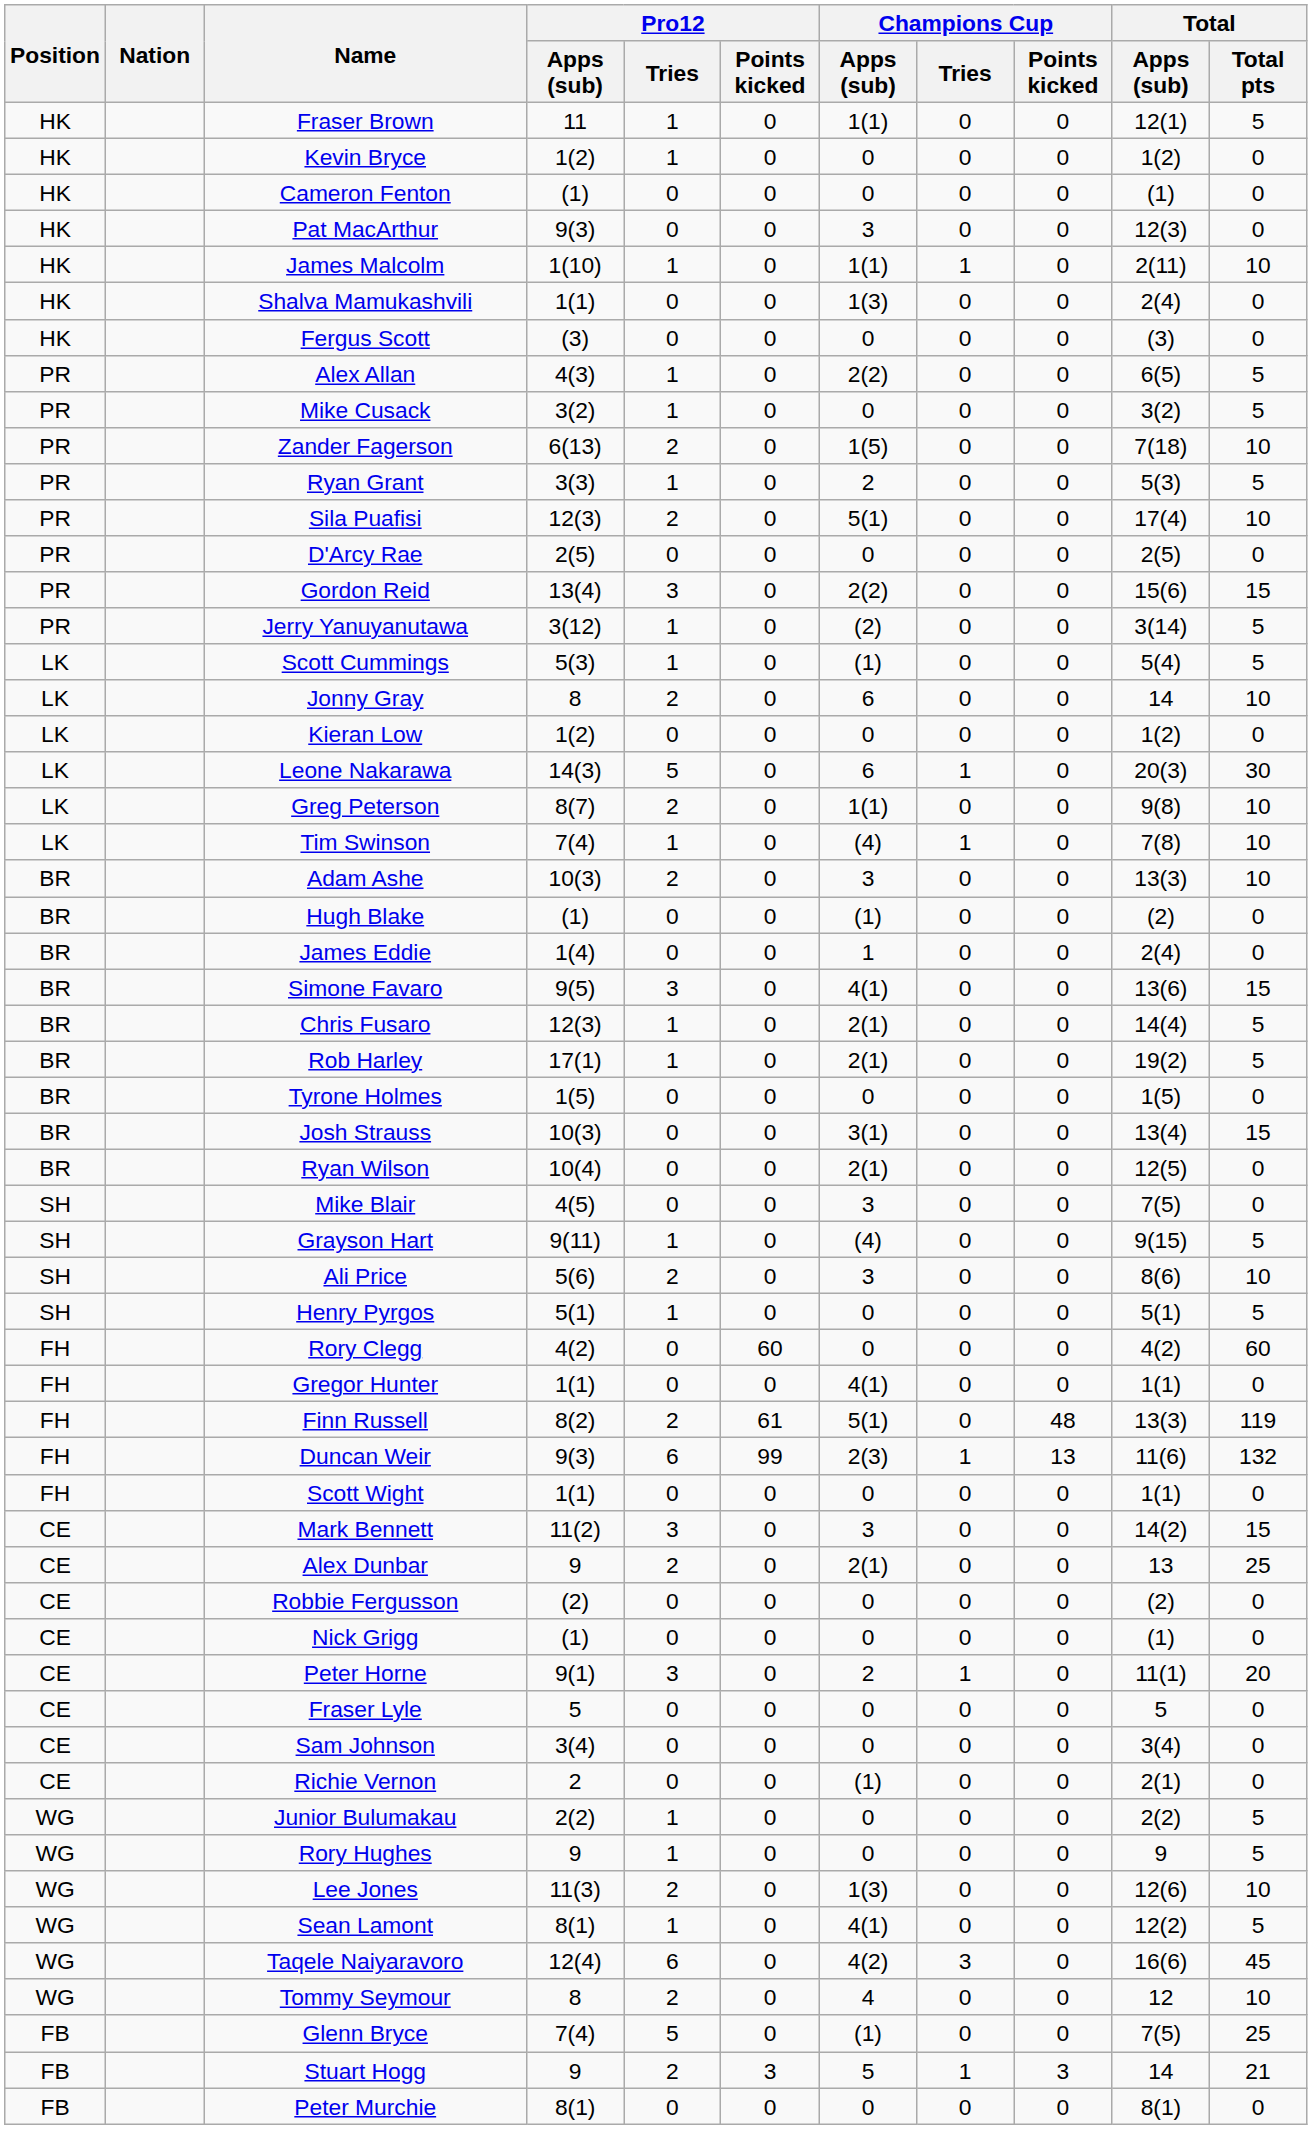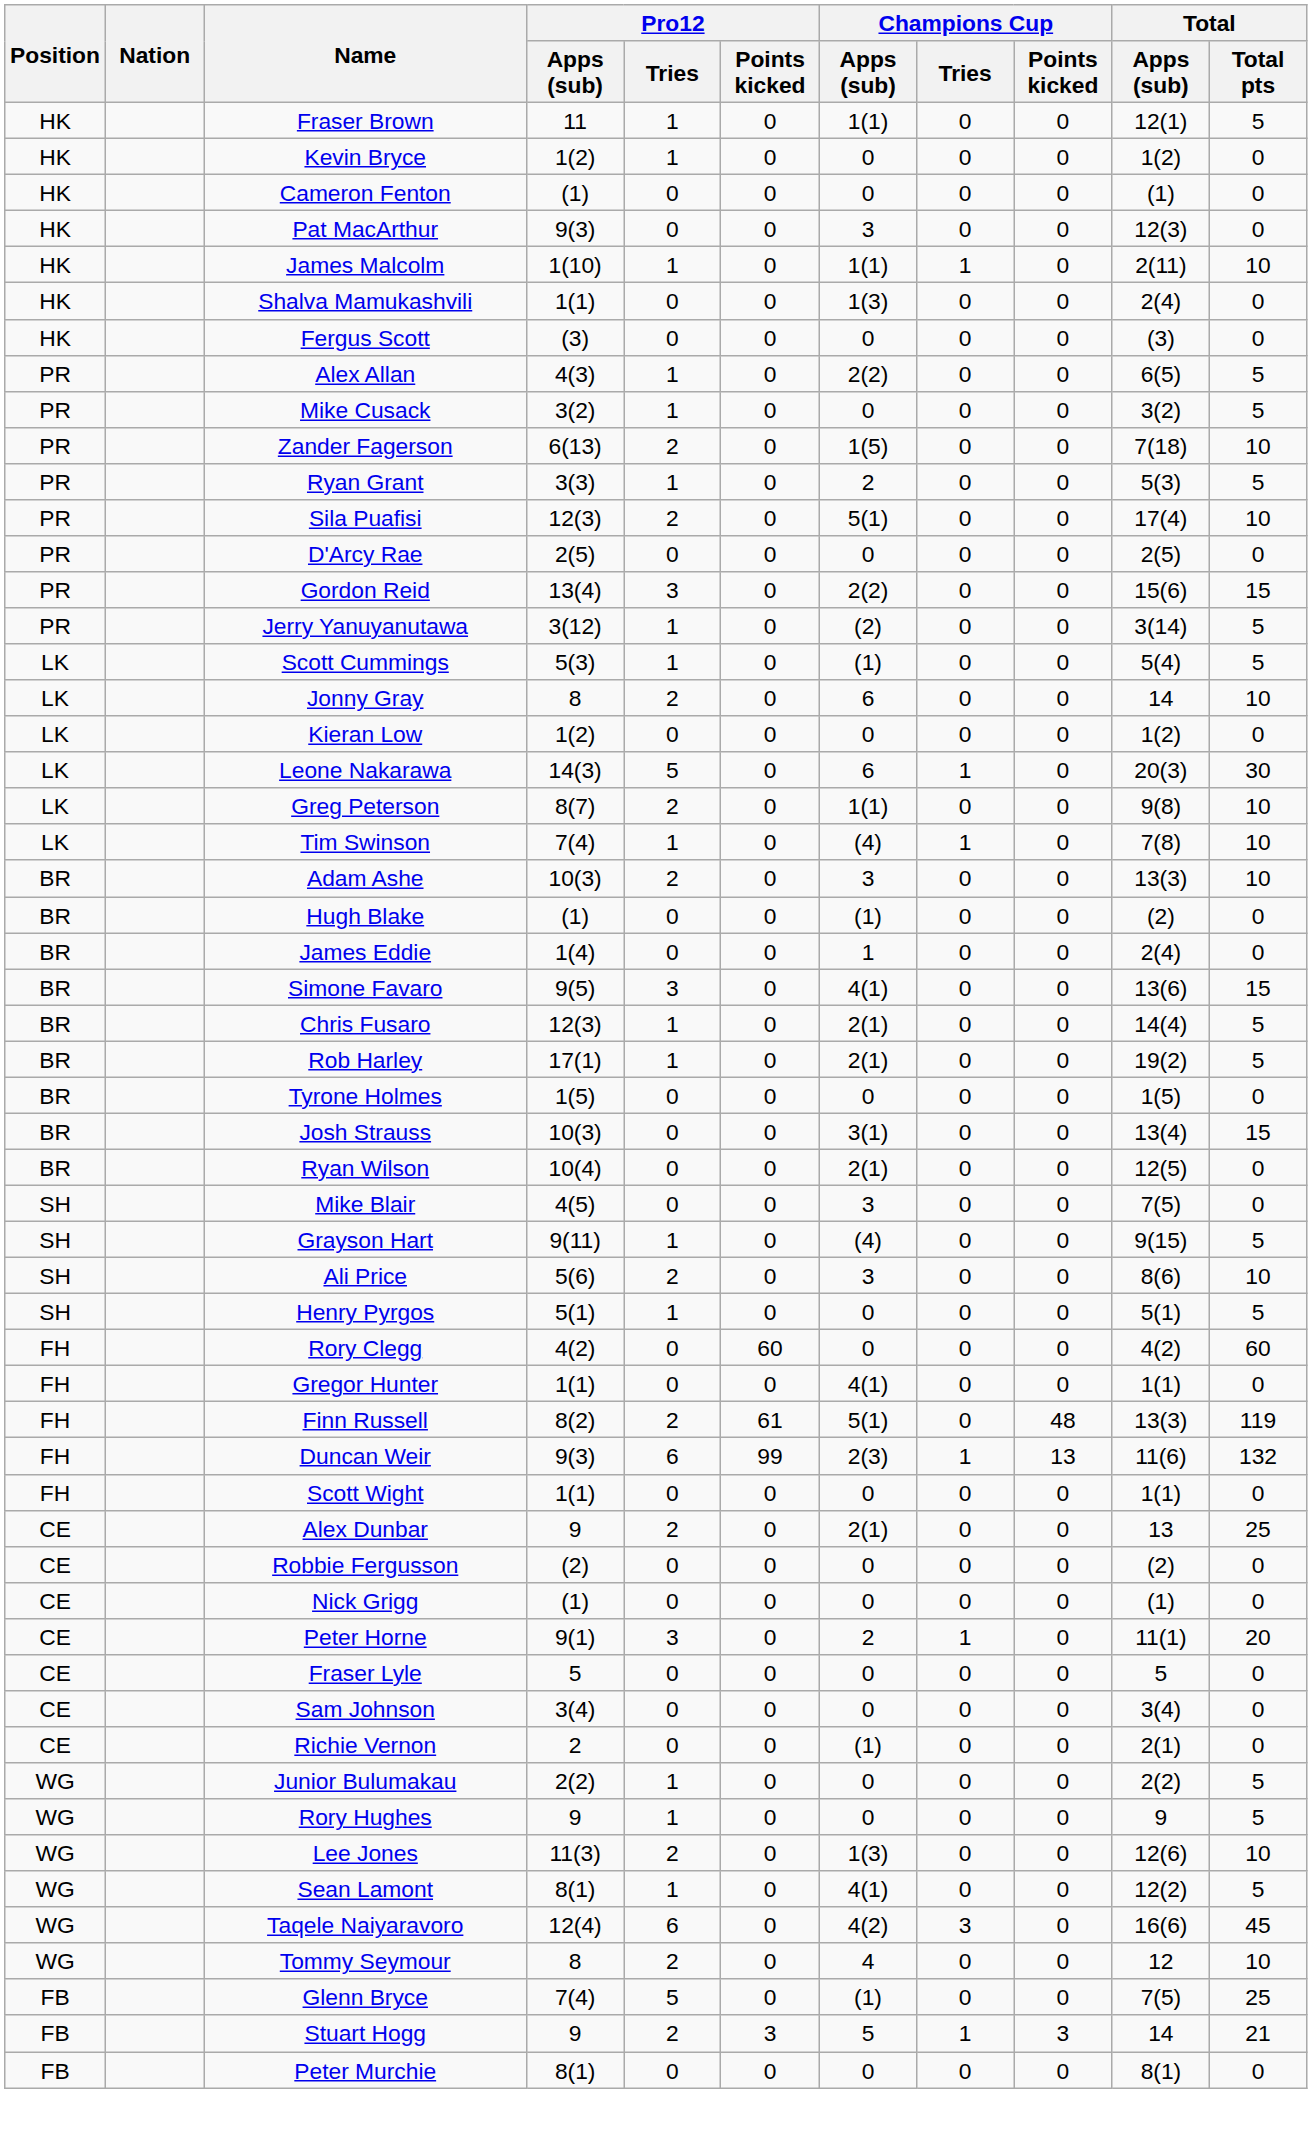- row: CE | Mark Bennett | 11(2) | 3 | 0 | 3 | 0 | 0 | 14(2) | 15
